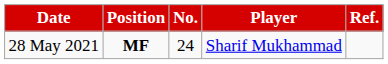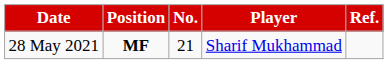28 May 2021 | No.: 24 -> 21
